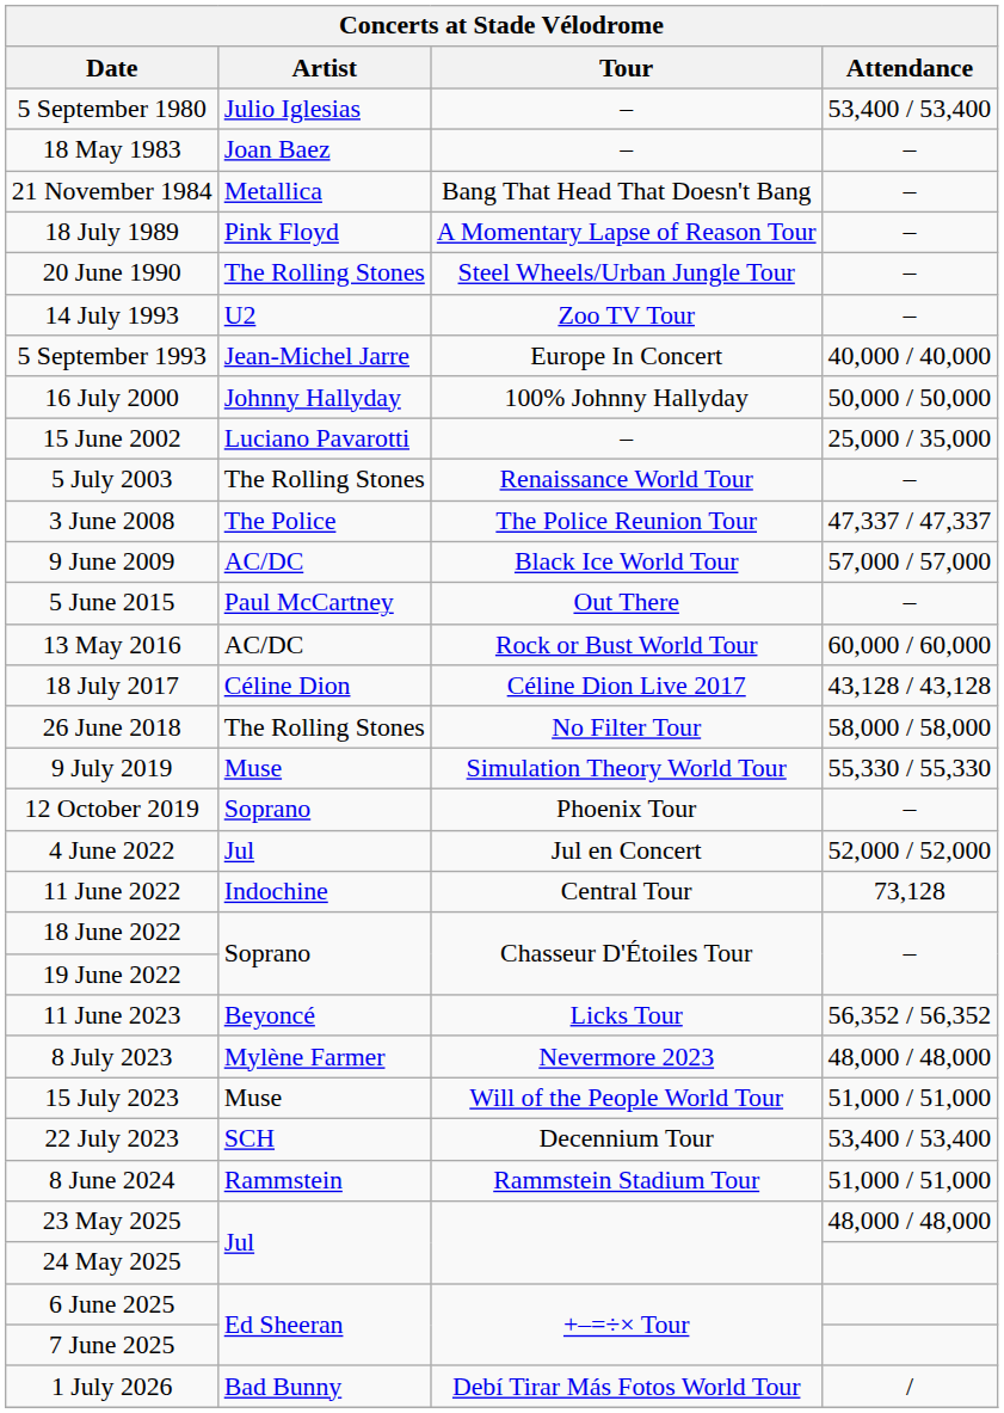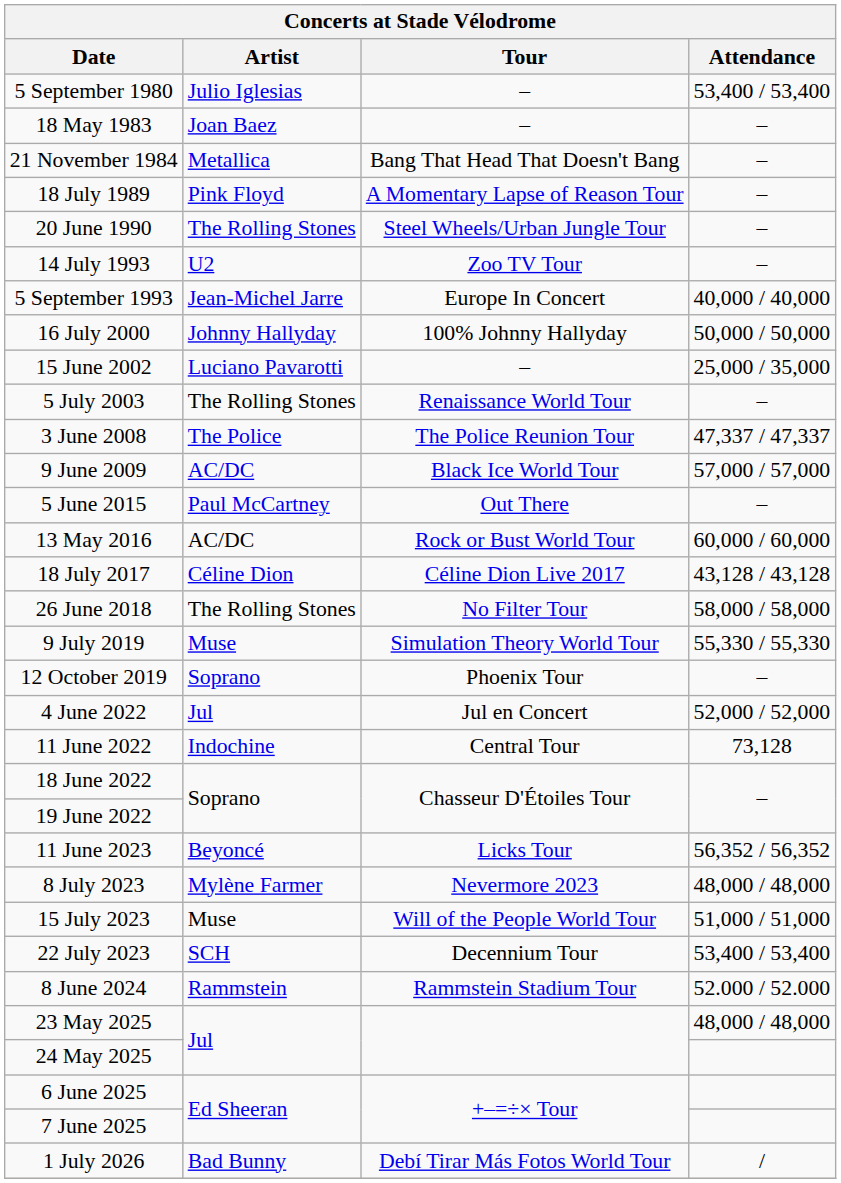8 June 2024 | Attendance: 51,000 / 51,000 -> 52.000 / 52.000
